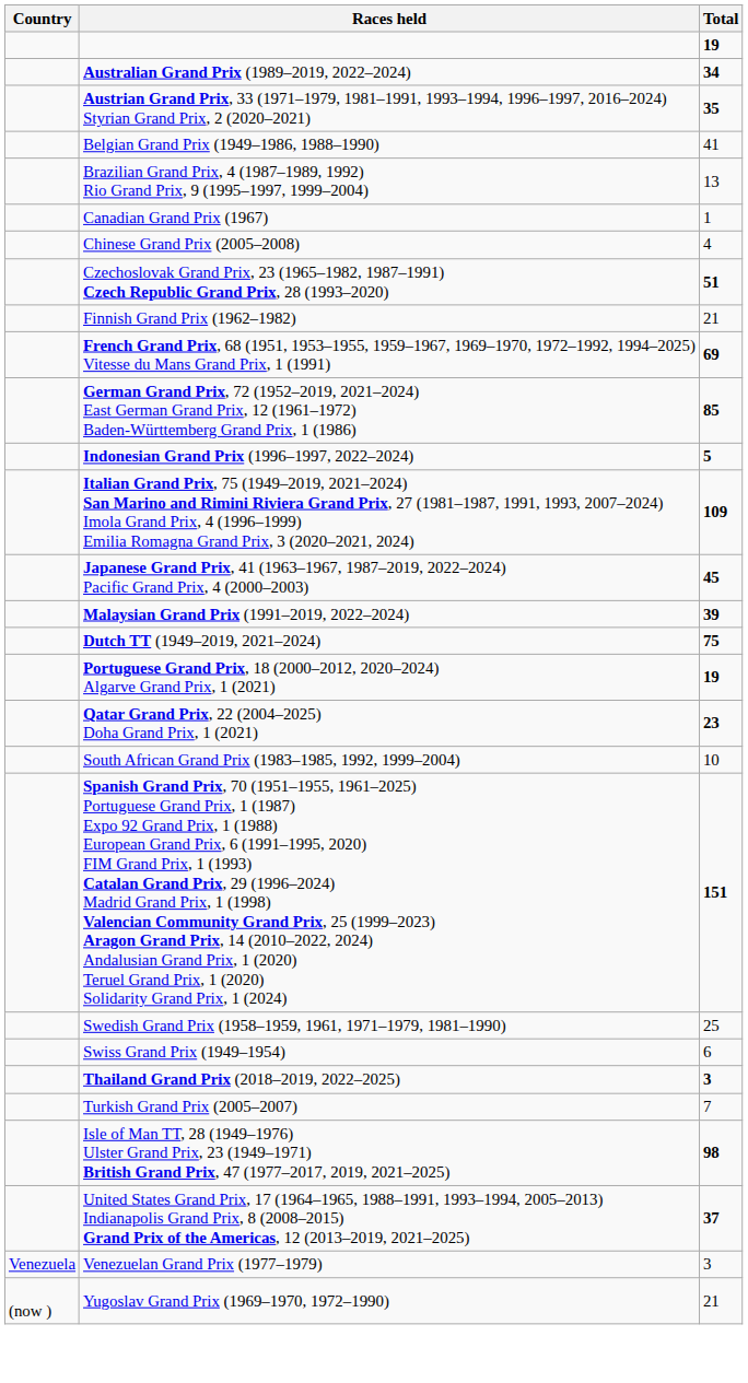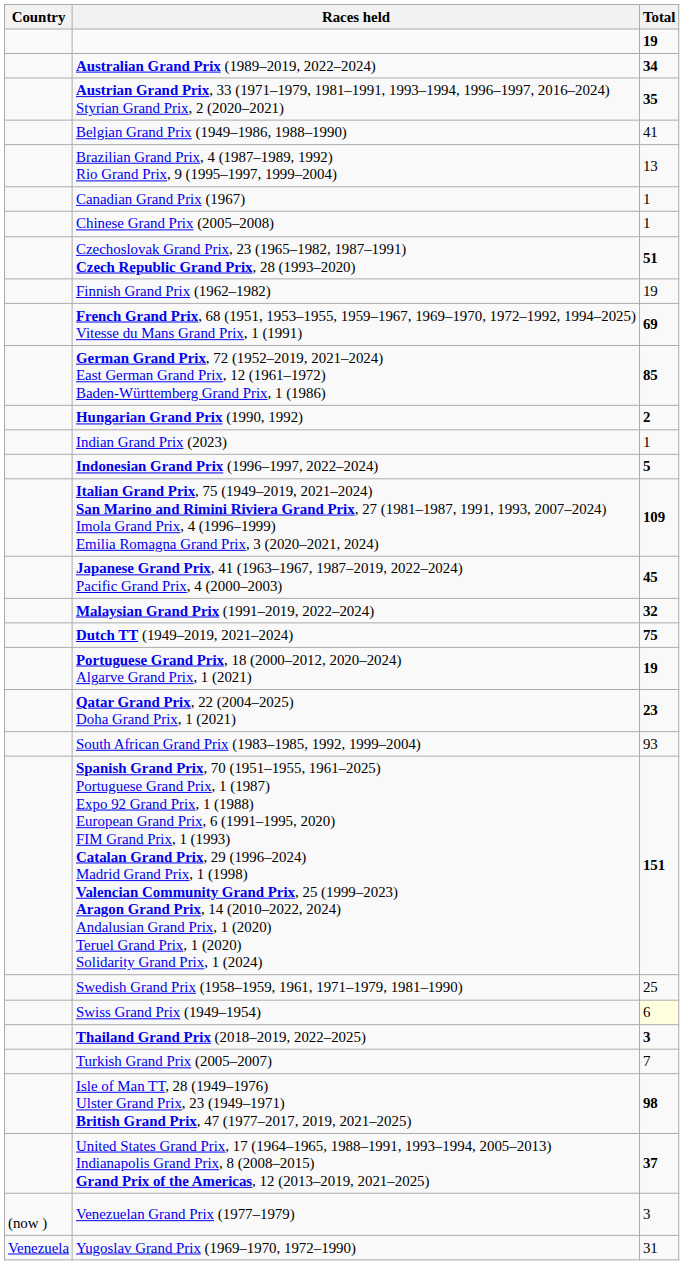Chinese Grand Prix (2005–2008) | Total: 4 -> 1
Finnish Grand Prix (1962–1982) | Total: 21 -> 19
+ row: Hungarian Grand Prix (1990, 1992) | 2
+ row: Indian Grand Prix (2023) | 1
Malaysian Grand Prix (1991–2019, 2022–2024) | Total: 39 -> 32
South African Grand Prix (1983–1985, 1992, 1999–2004) | Total: 10 -> 93
Swiss Grand Prix (1949–1954) | Total: no background -> lightyellow background
Venezuelan Grand Prix (1977–1979) | Country: Venezuela -> (now )
Yugoslav Grand Prix (1969–1970, 1972–1990) | Country: (now ) -> Venezuela
Yugoslav Grand Prix (1969–1970, 1972–1990) | Total: 21 -> 31
